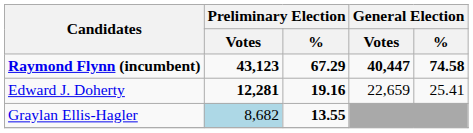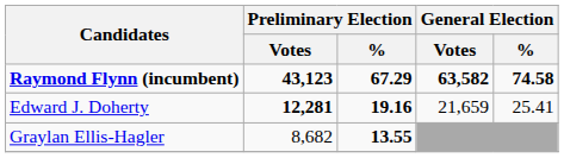Raymond Flynn (incumbent) | General Election / Votes: 40,447 -> 63,582
Edward J. Doherty | General Election / Votes: 22,659 -> 21,659
Graylan Ellis-Hagler | Preliminary Election / Votes: lightblue background -> no background
